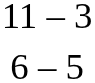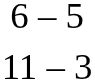rows swapped: 11 – 3 <-> 6 – 5
